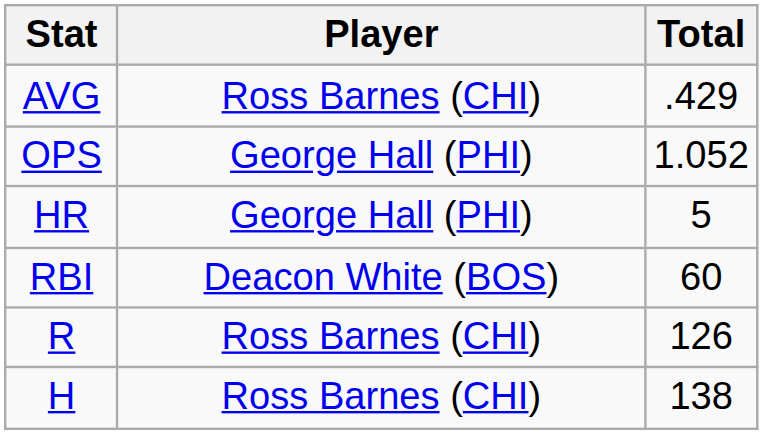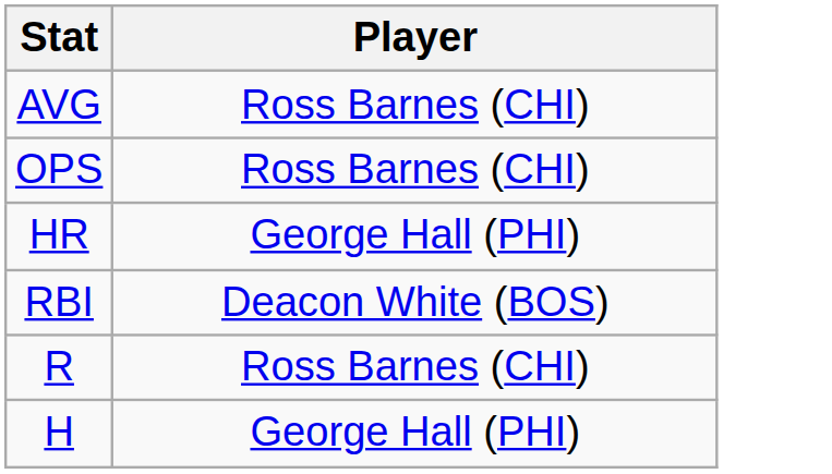- column: Total | .429 | 1.052 | 5 | 60 | 126 | 138
OPS | Player: George Hall (PHI) -> Ross Barnes (CHI)
H | Player: Ross Barnes (CHI) -> George Hall (PHI)
